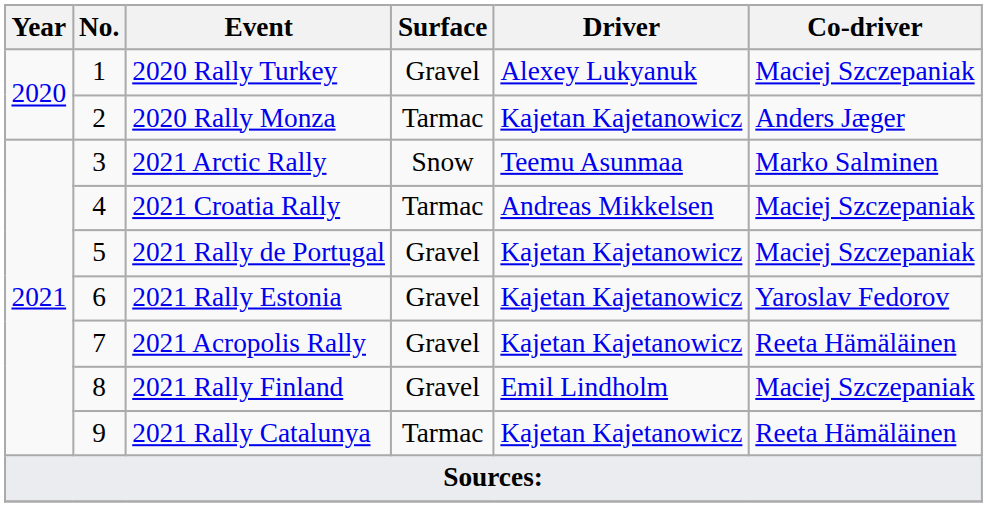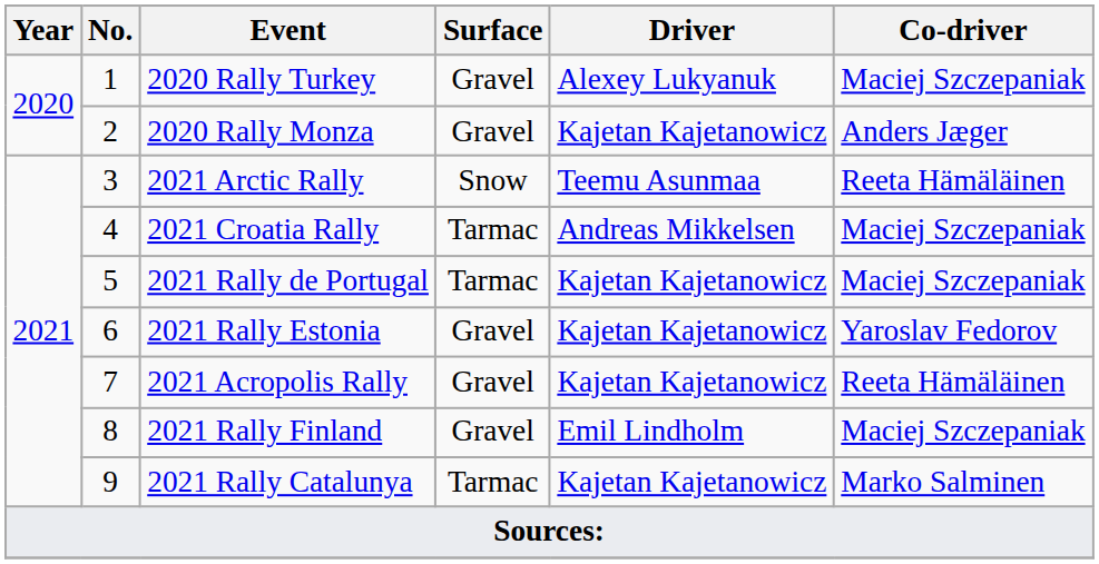2020 Rally Monza | Surface: Tarmac -> Gravel
2021 Arctic Rally | Co-driver: Marko Salminen -> Reeta Hämäläinen
2021 Rally de Portugal | Surface: Gravel -> Tarmac
2021 Rally Catalunya | Co-driver: Reeta Hämäläinen -> Marko Salminen
